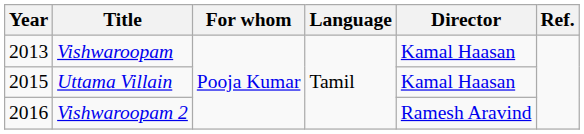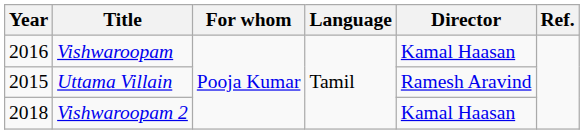Vishwaroopam | Year: 2013 -> 2016
Uttama Villain | Director: Kamal Haasan -> Ramesh Aravind
Vishwaroopam 2 | Year: 2016 -> 2018
Vishwaroopam 2 | Director: Ramesh Aravind -> Kamal Haasan
